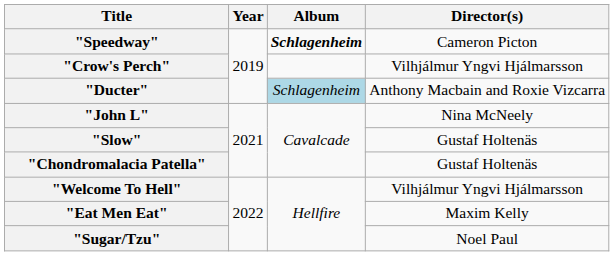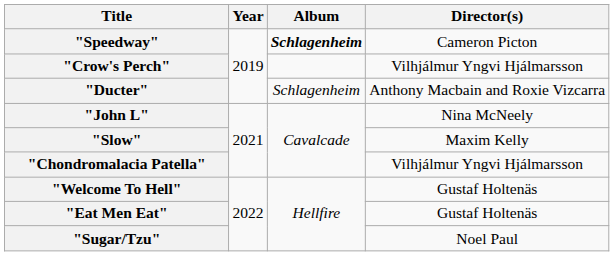"Ducter" | Album: lightblue background -> no background
"Slow" | Director(s): Gustaf Holtenäs -> Maxim Kelly
"Chondromalacia Patella" | Director(s): Gustaf Holtenäs -> Vilhjálmur Yngvi Hjálmarsson
"Welcome To Hell" | Director(s): Vilhjálmur Yngvi Hjálmarsson -> Gustaf Holtenäs
"Eat Men Eat" | Director(s): Maxim Kelly -> Gustaf Holtenäs
